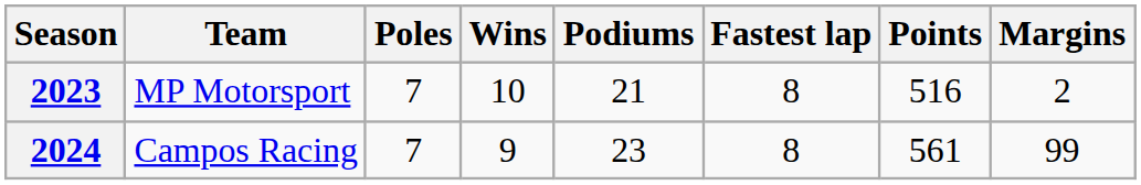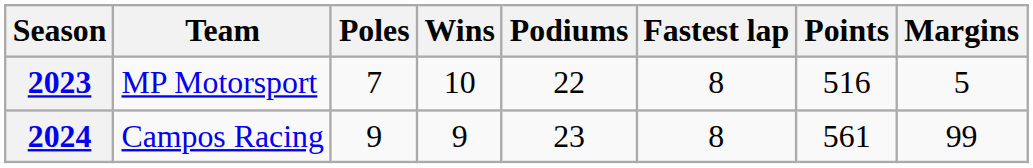2023 | Podiums: 21 -> 22
2023 | Margins: 2 -> 5
2024 | Poles: 7 -> 9
